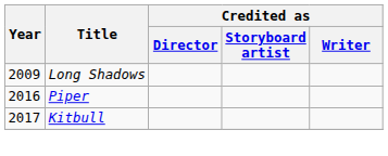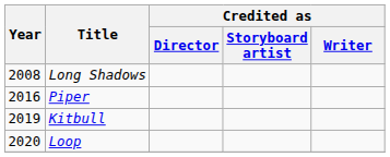Long Shadows | Year: 2009 -> 2008
Kitbull | Year: 2017 -> 2019
+ row: 2020 | Loop
